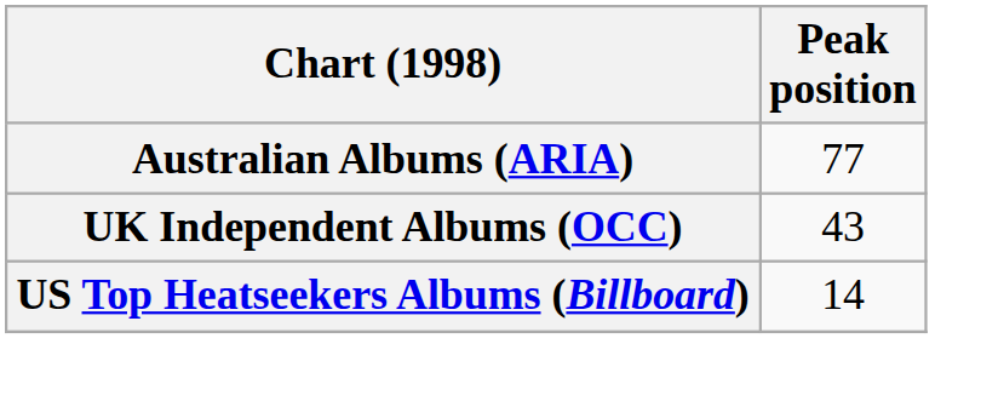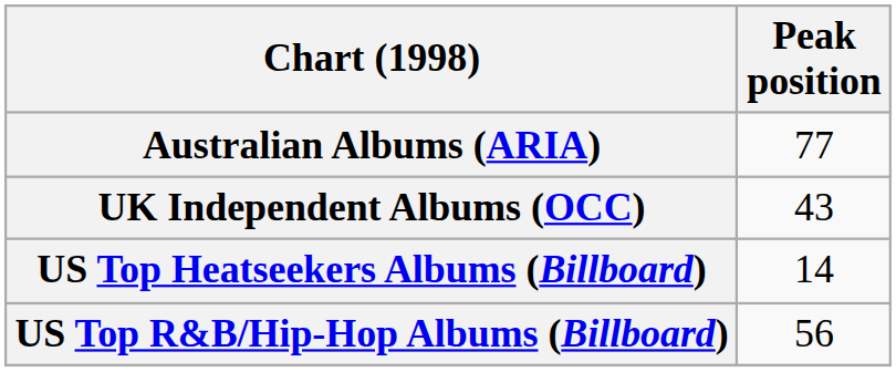+ row: US Top R&B/Hip-Hop Albums (Billboard) | 56
